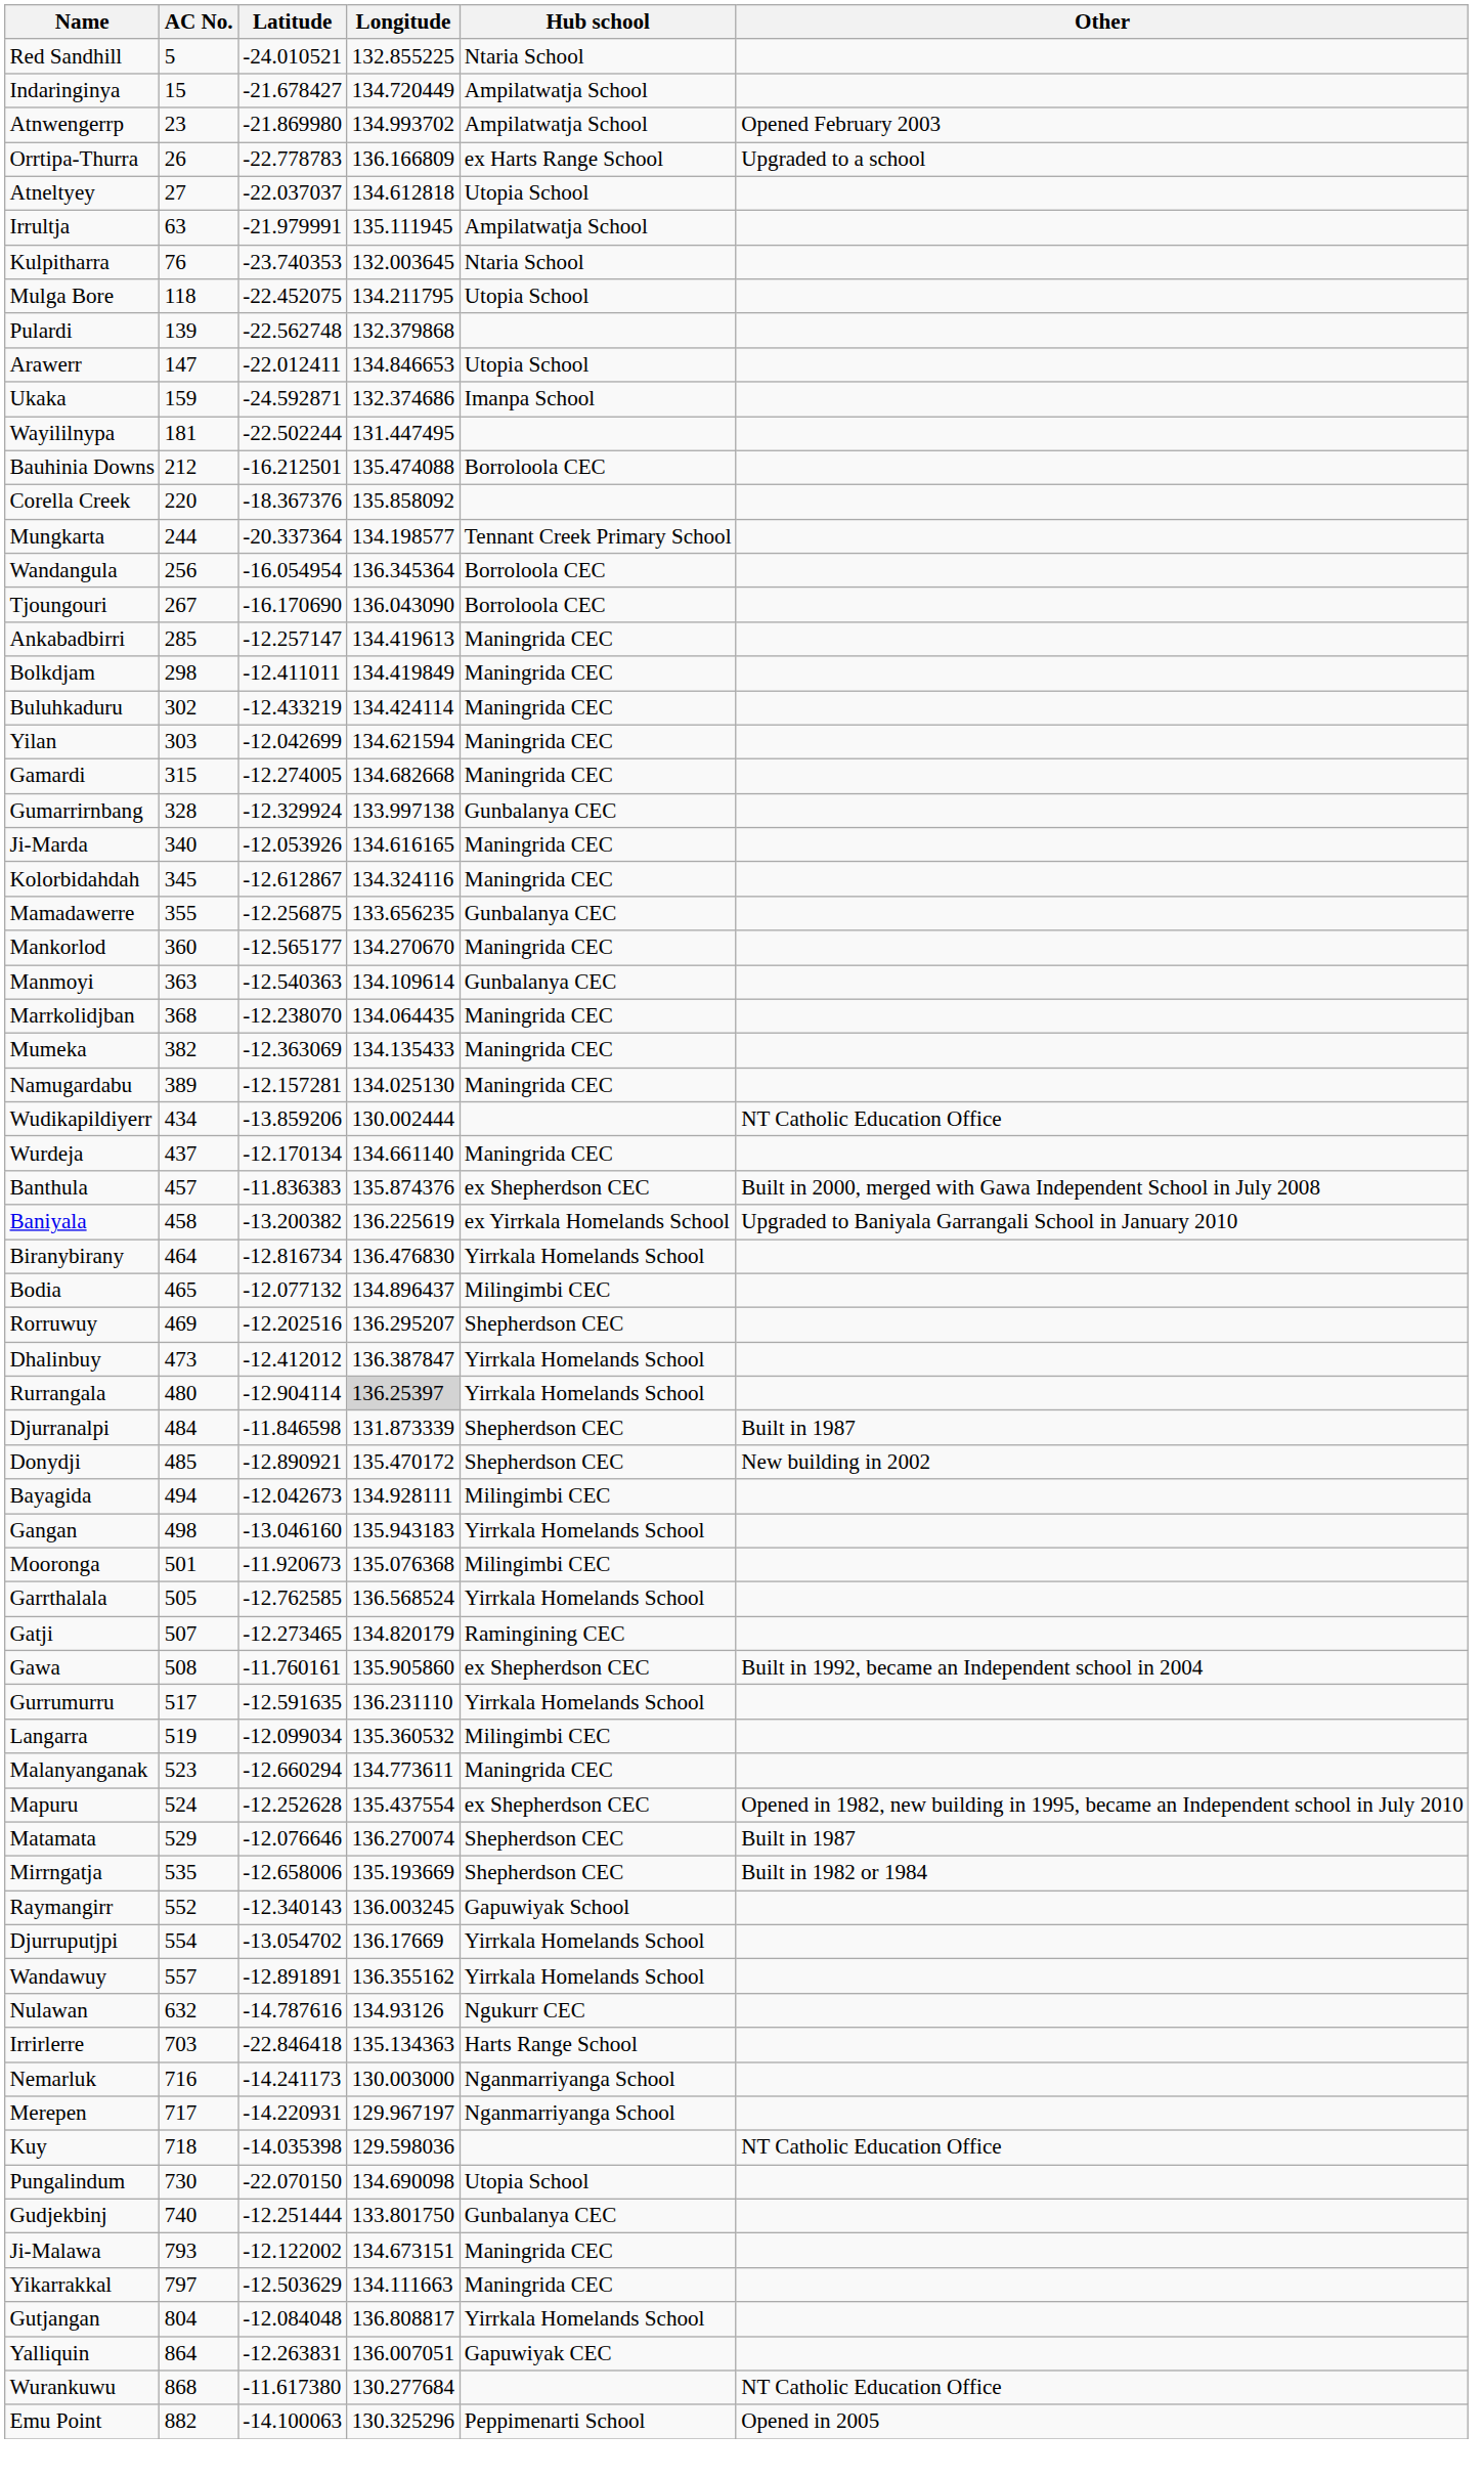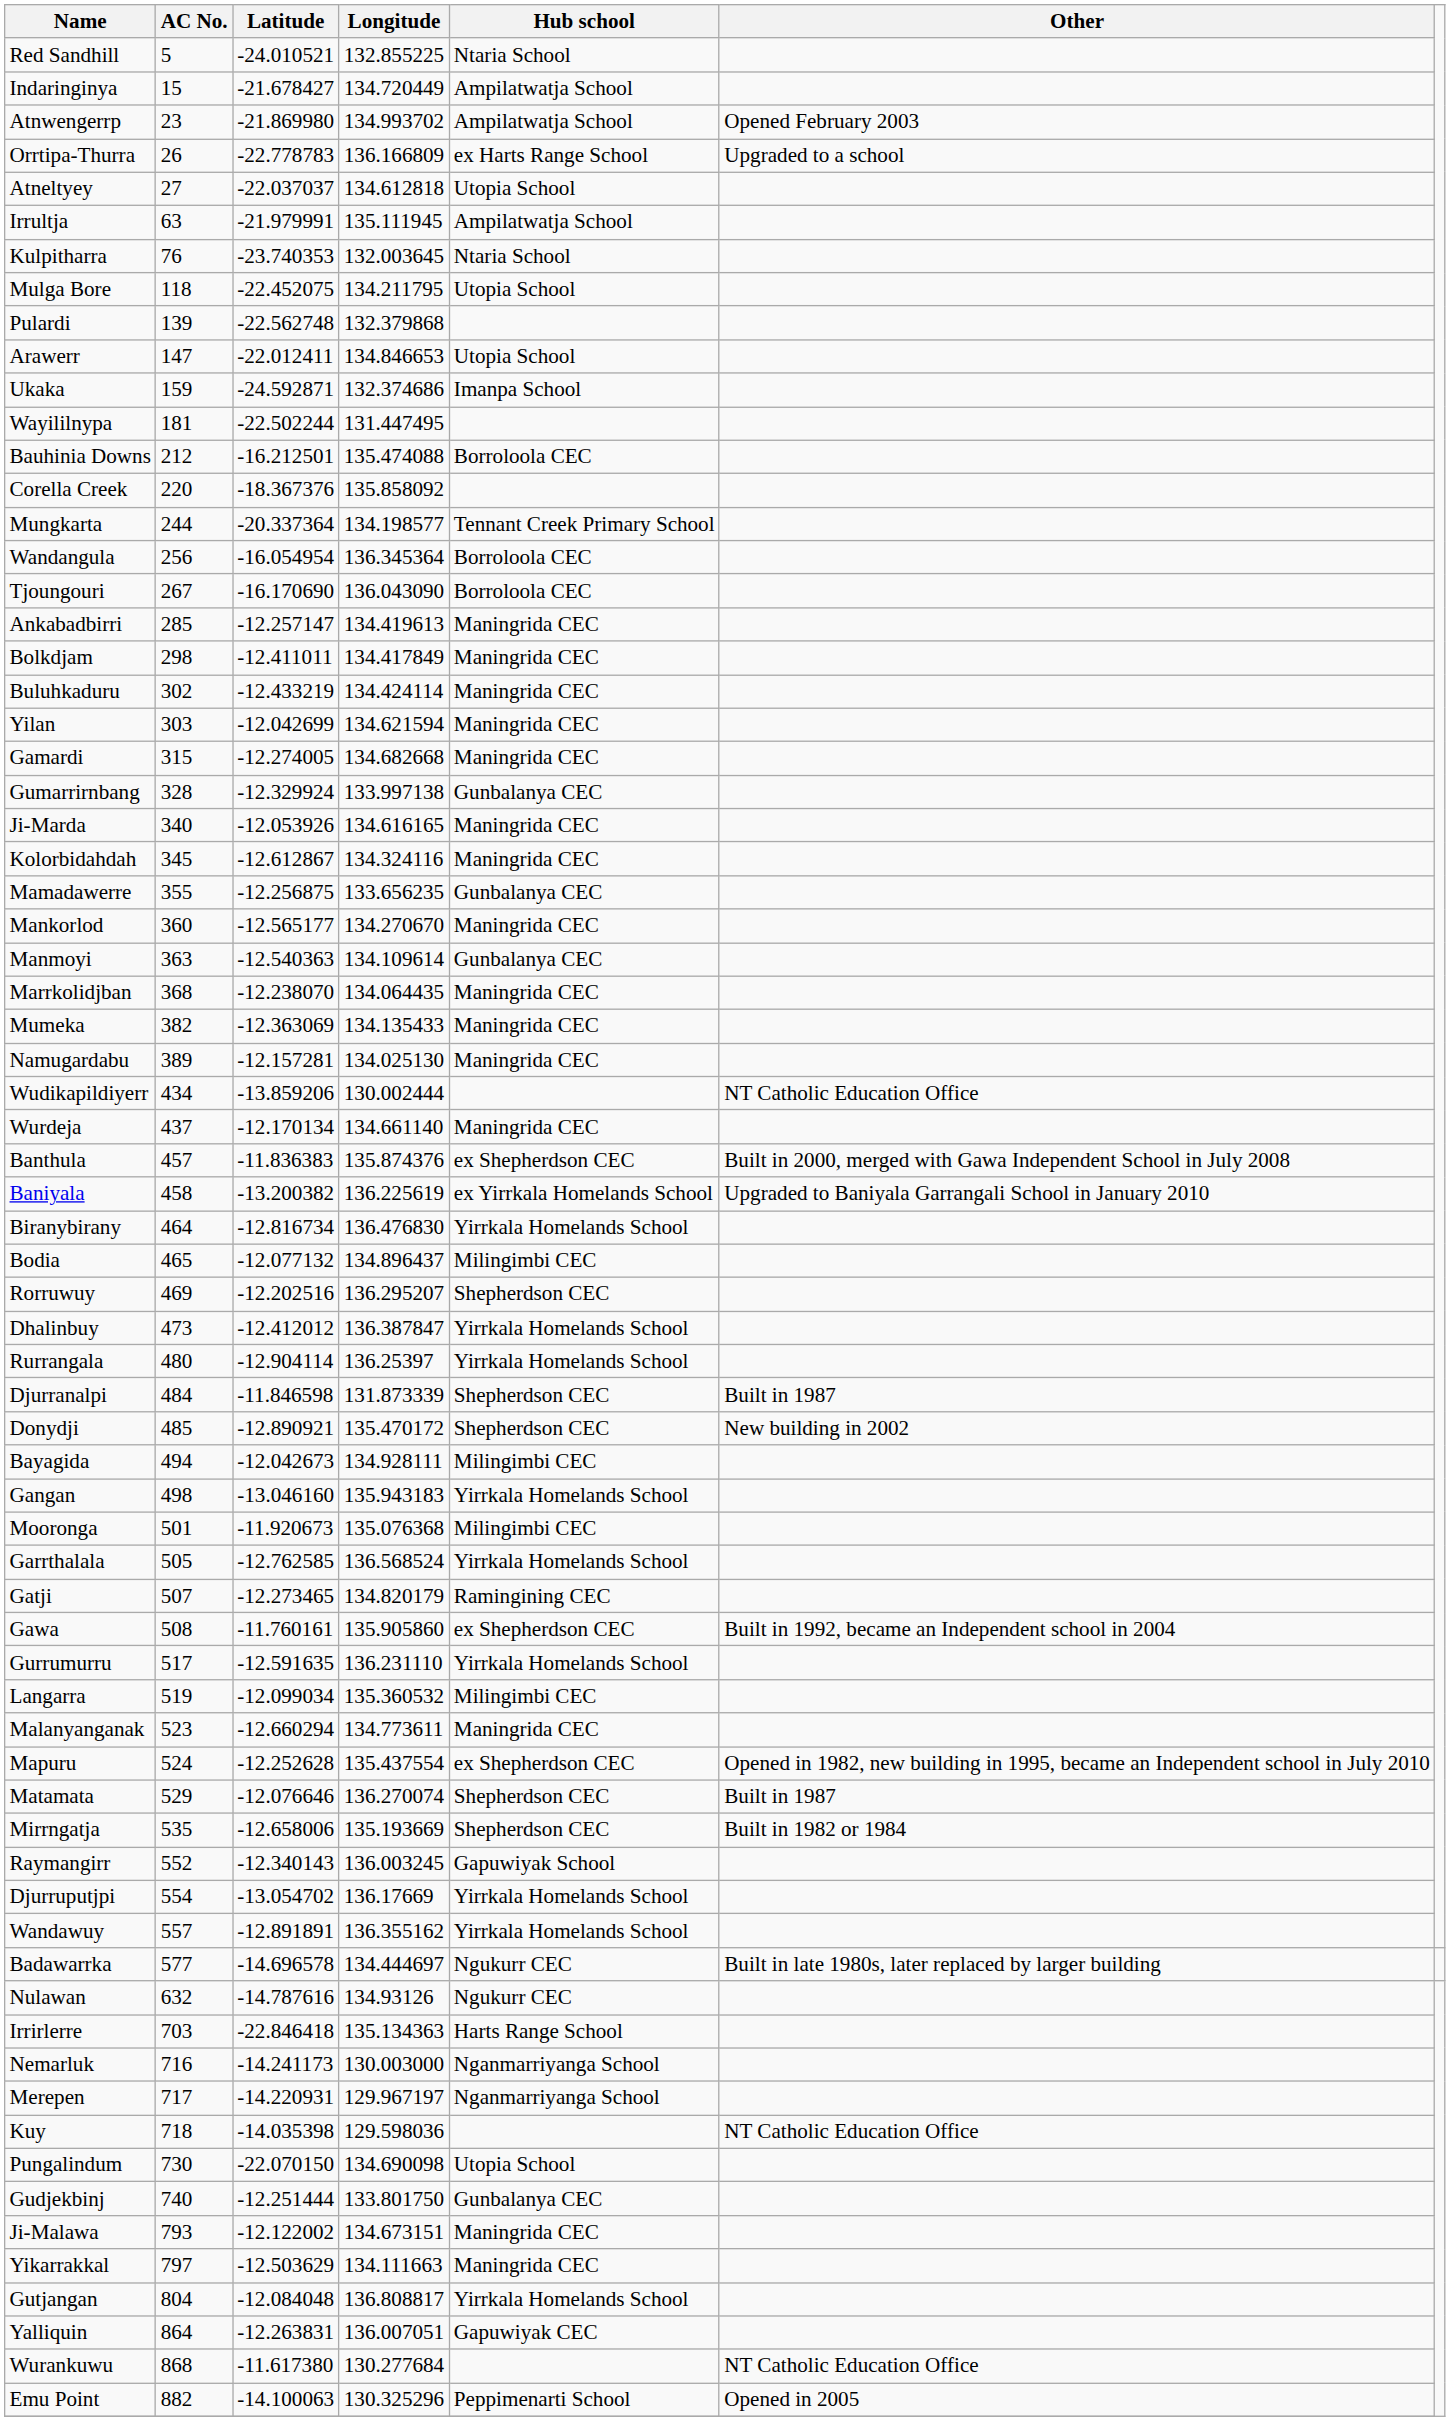Bolkdjam | Longitude: 134.419849 -> 134.417849
Rurrangala | Longitude: lightgrey background -> no background
+ row: Badawarrka | 577 | -14.696578 | 134.444697 | Ngukurr CEC | Built in late 1980s, later replaced by larger building
